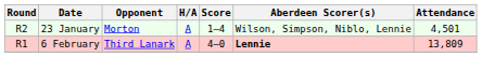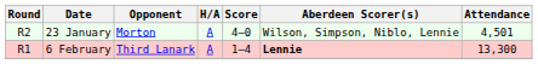23 January | Score: 1–4 -> 4–0
6 February | Score: 4–0 -> 1–4
6 February | Attendance: 13,809 -> 13,300
